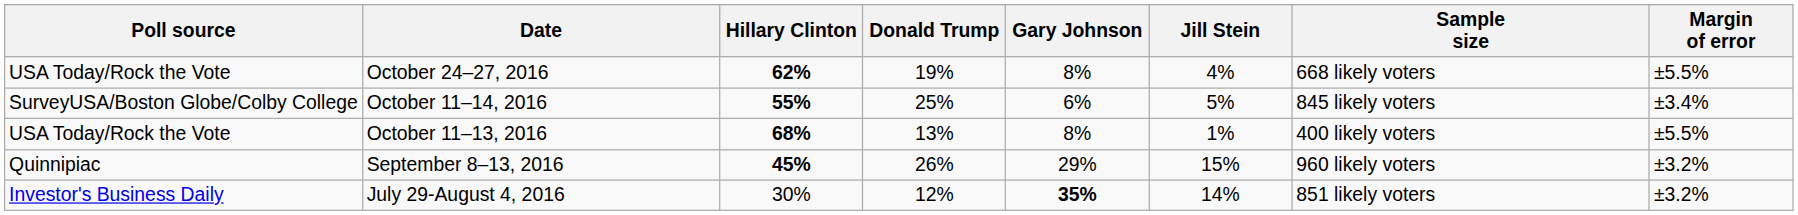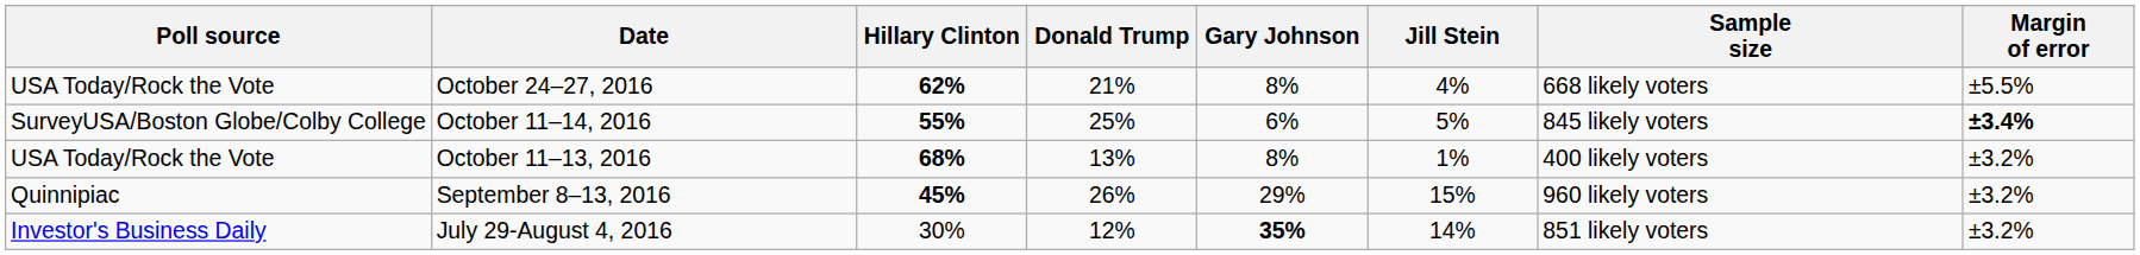October 24–27, 2016 | Donald Trump: 19% -> 21%
October 11–14, 2016 | Margin of error: normal -> bold
October 11–13, 2016 | Margin of error: ±5.5% -> ±3.2%
